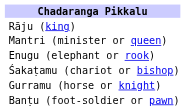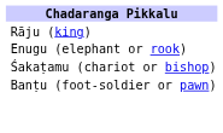- row: Mantri (minister or queen)
- row: Gurramu (horse or knight)
